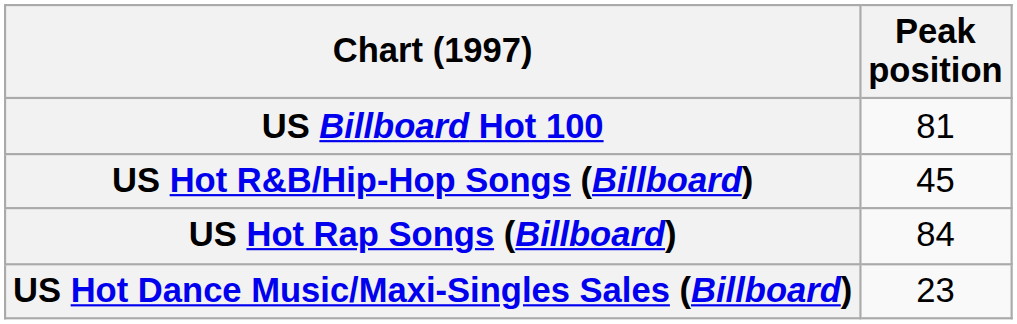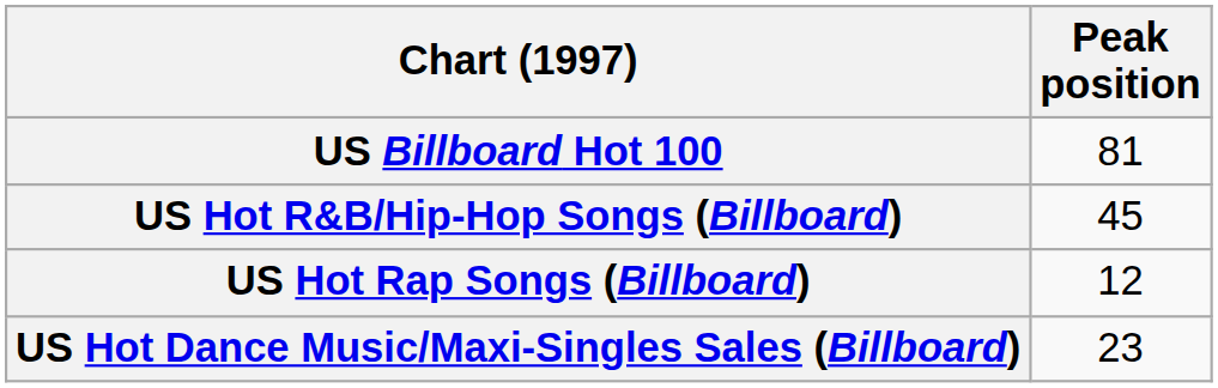US Hot Rap Songs (Billboard) | Peak position: 84 -> 12
